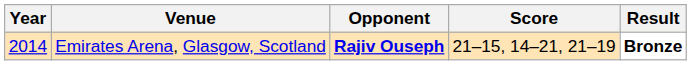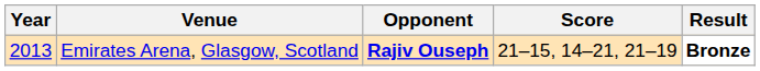Emirates Arena, Glasgow, Scotland | Year: 2014 -> 2013
